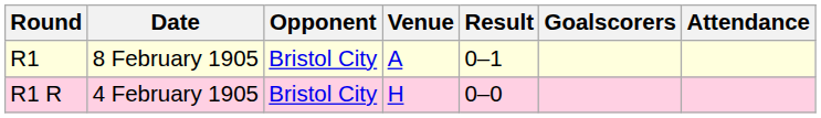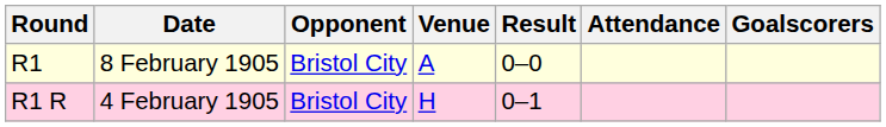columns swapped: Attendance <-> Goalscorers
R1 | Result: 0–1 -> 0–0
R1 R | Result: 0–0 -> 0–1
